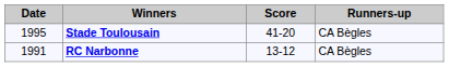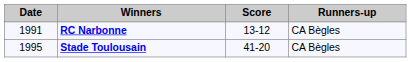rows swapped: RC Narbonne <-> Stade Toulousain
